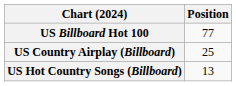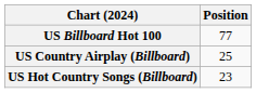US Hot Country Songs (Billboard) | Position: 13 -> 23
